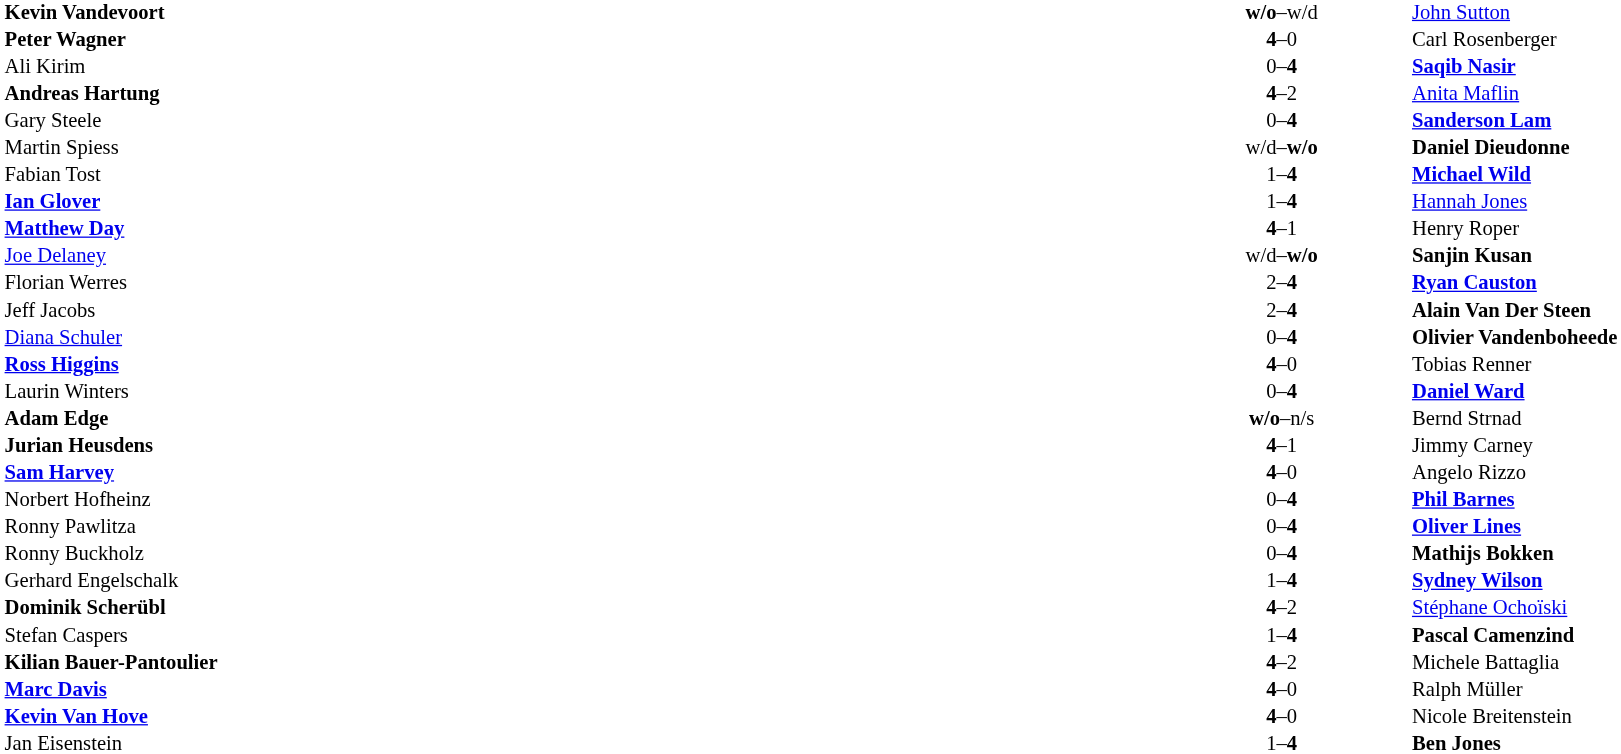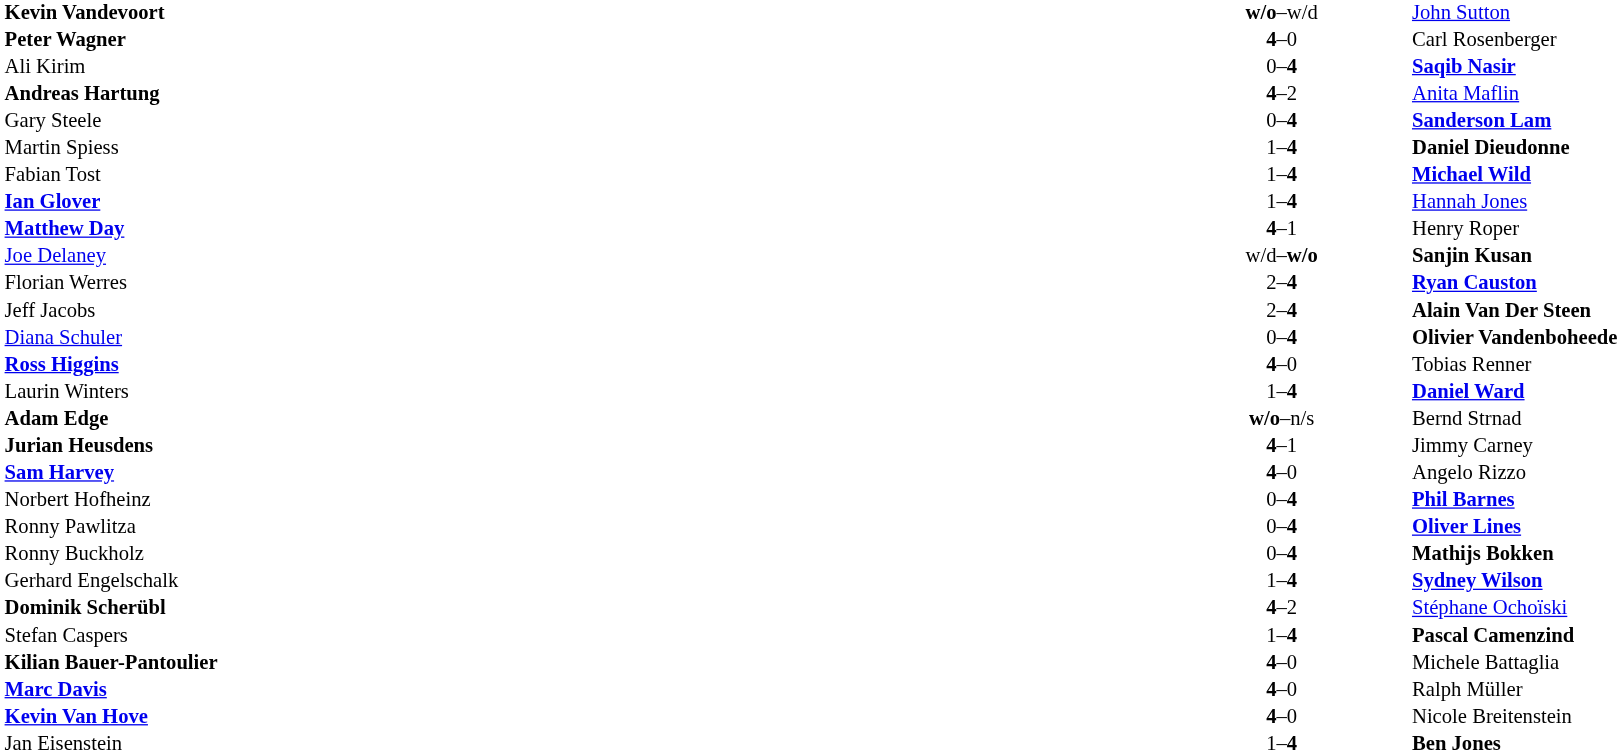Martin Spiess | column 2: w/d–w/o -> 1–4
Laurin Winters | column 2: 0–4 -> 1–4
Kilian Bauer-Pantoulier | column 2: 4–2 -> 4–0
